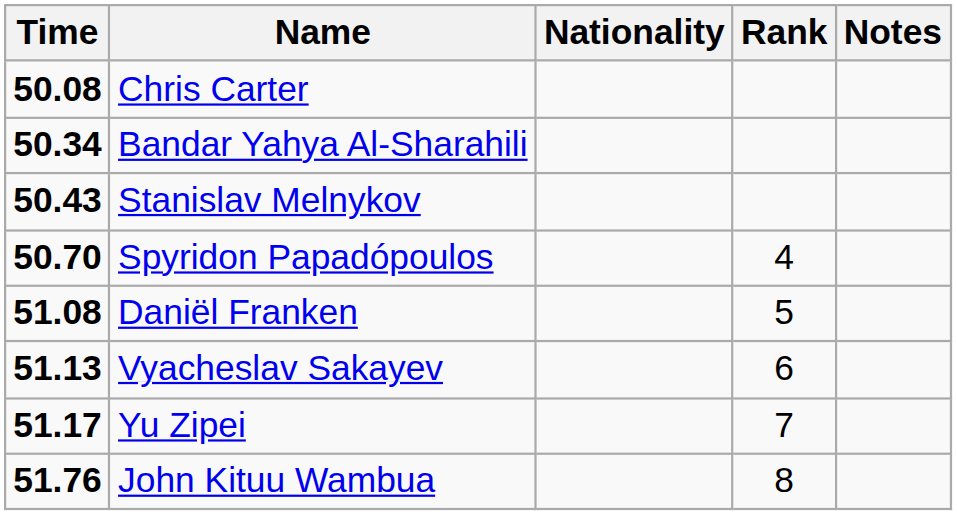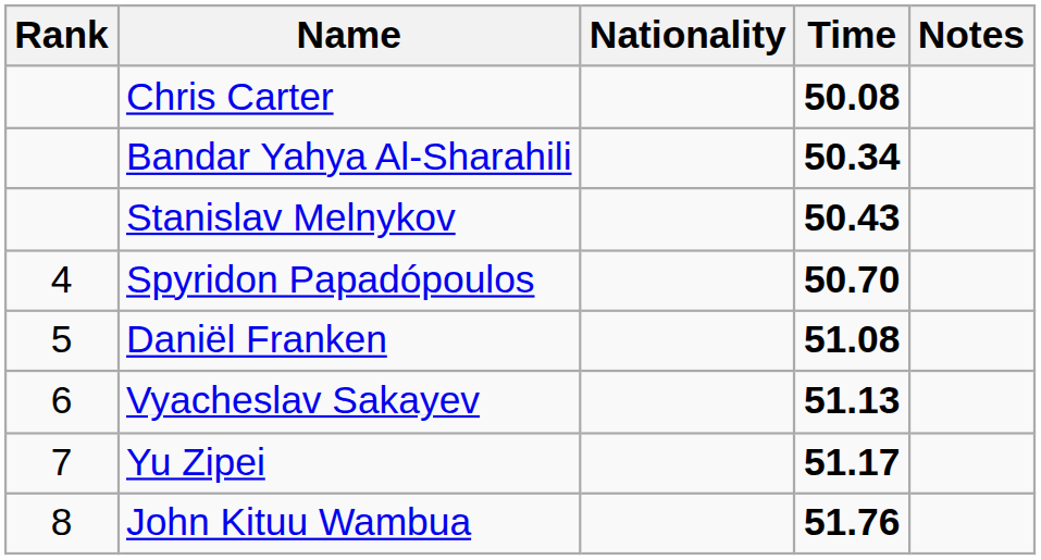columns swapped: Rank <-> Time
